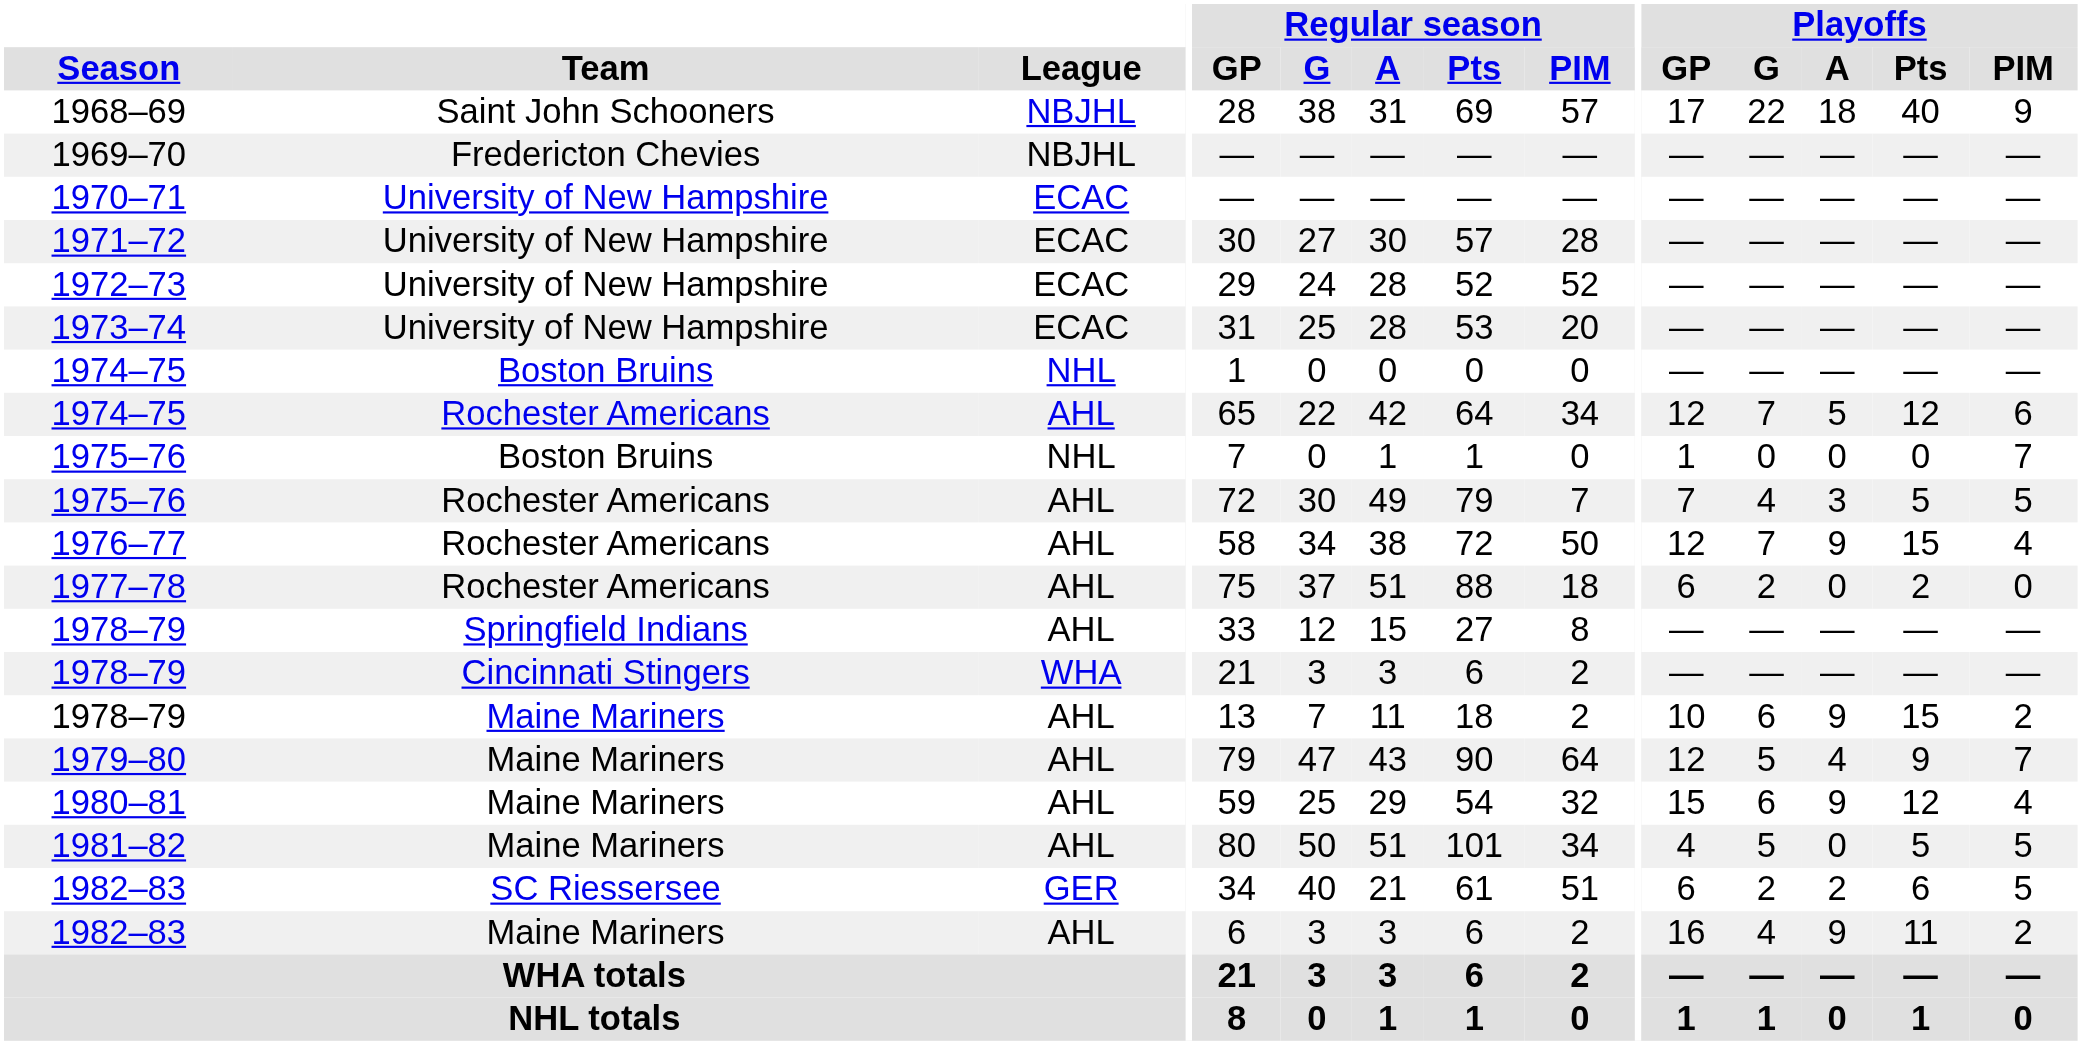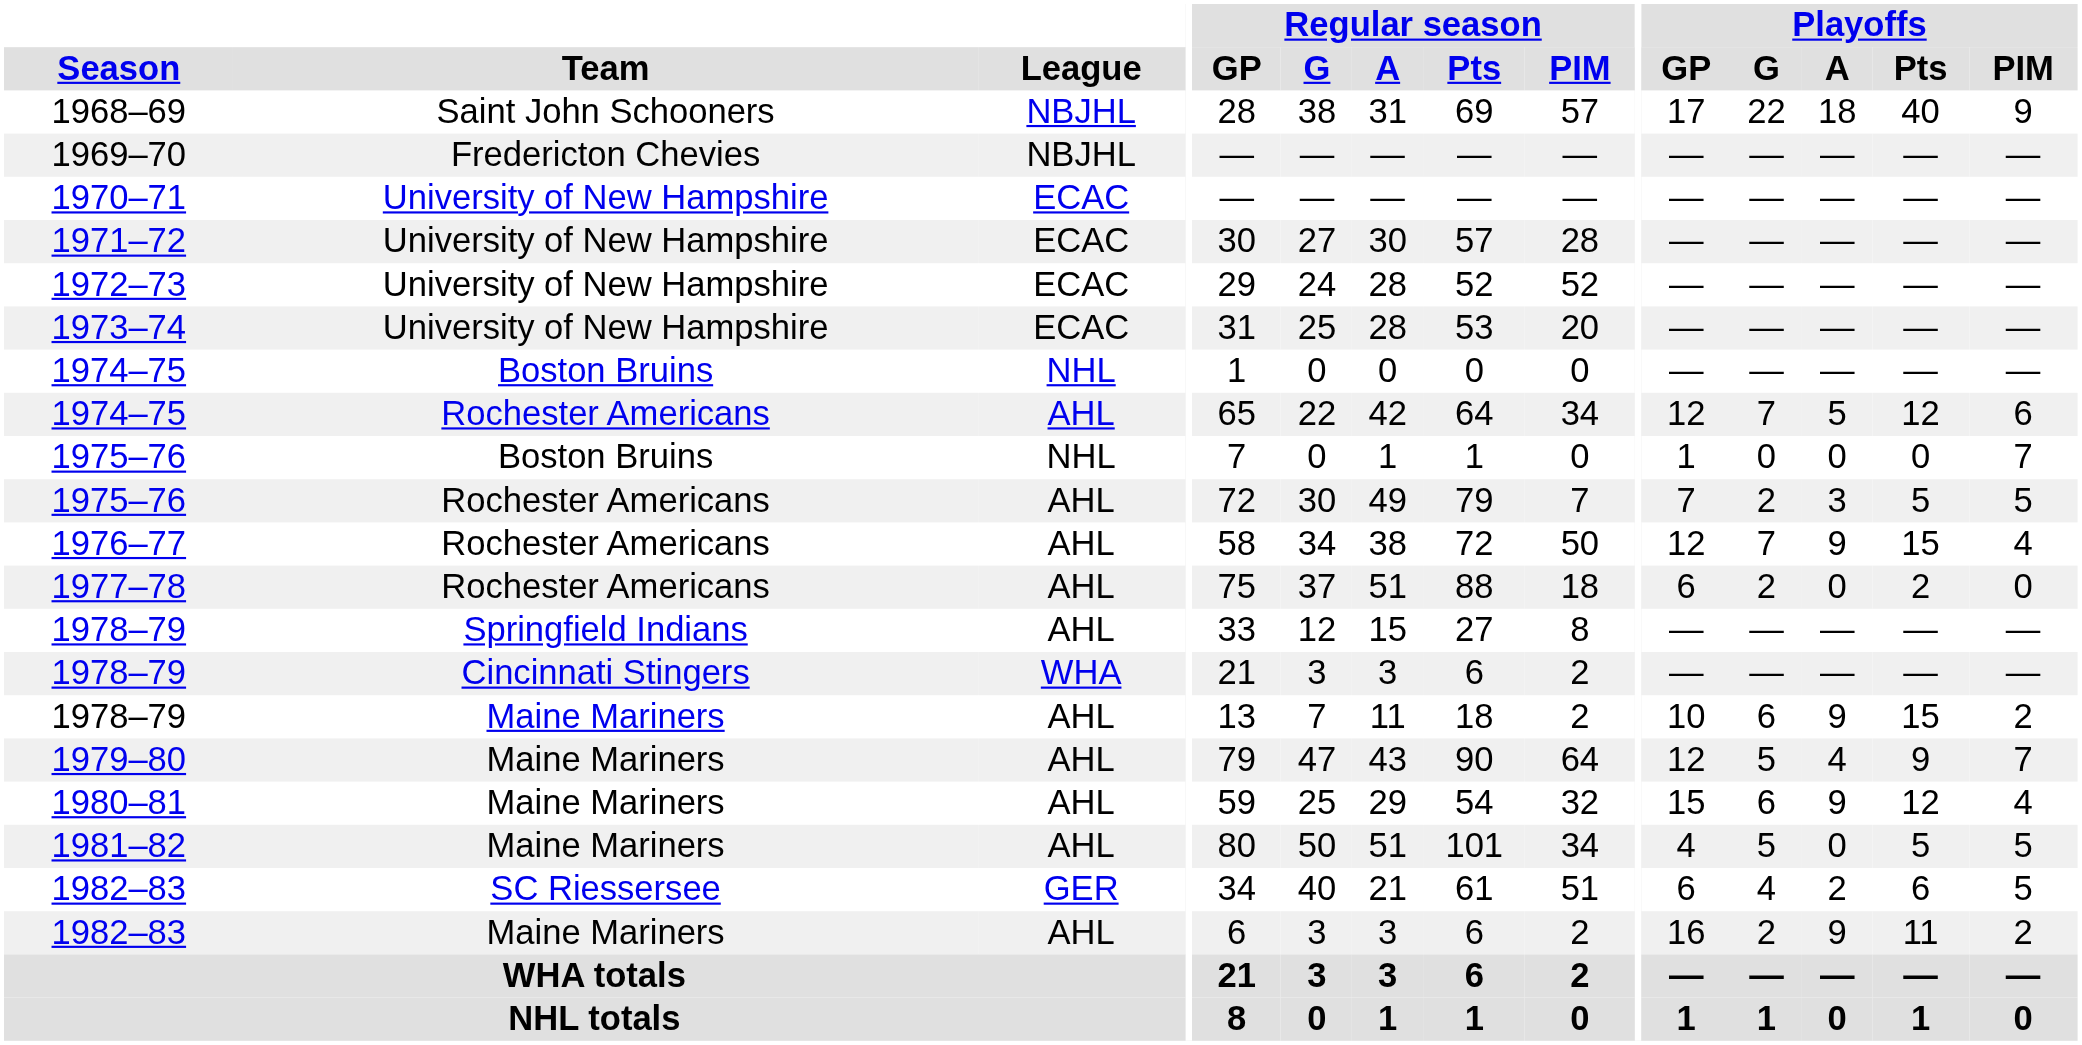1975–76 / Rochester Americans | Playoffs / G: 4 -> 2
1982–83 / SC Riessersee | Playoffs / G: 2 -> 4
1982–83 / Maine Mariners | Playoffs / G: 4 -> 2
